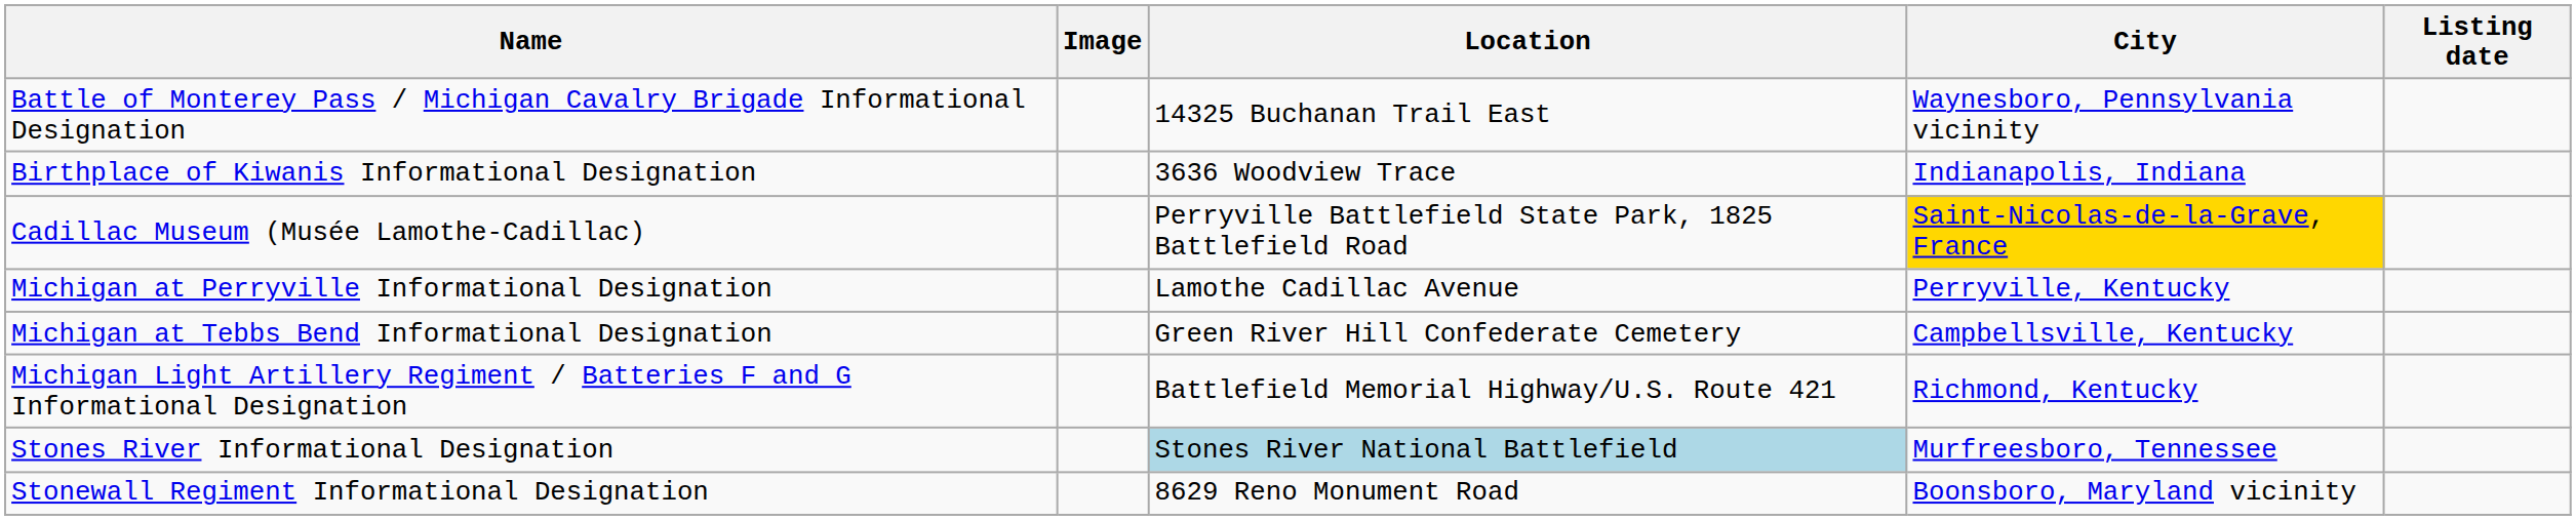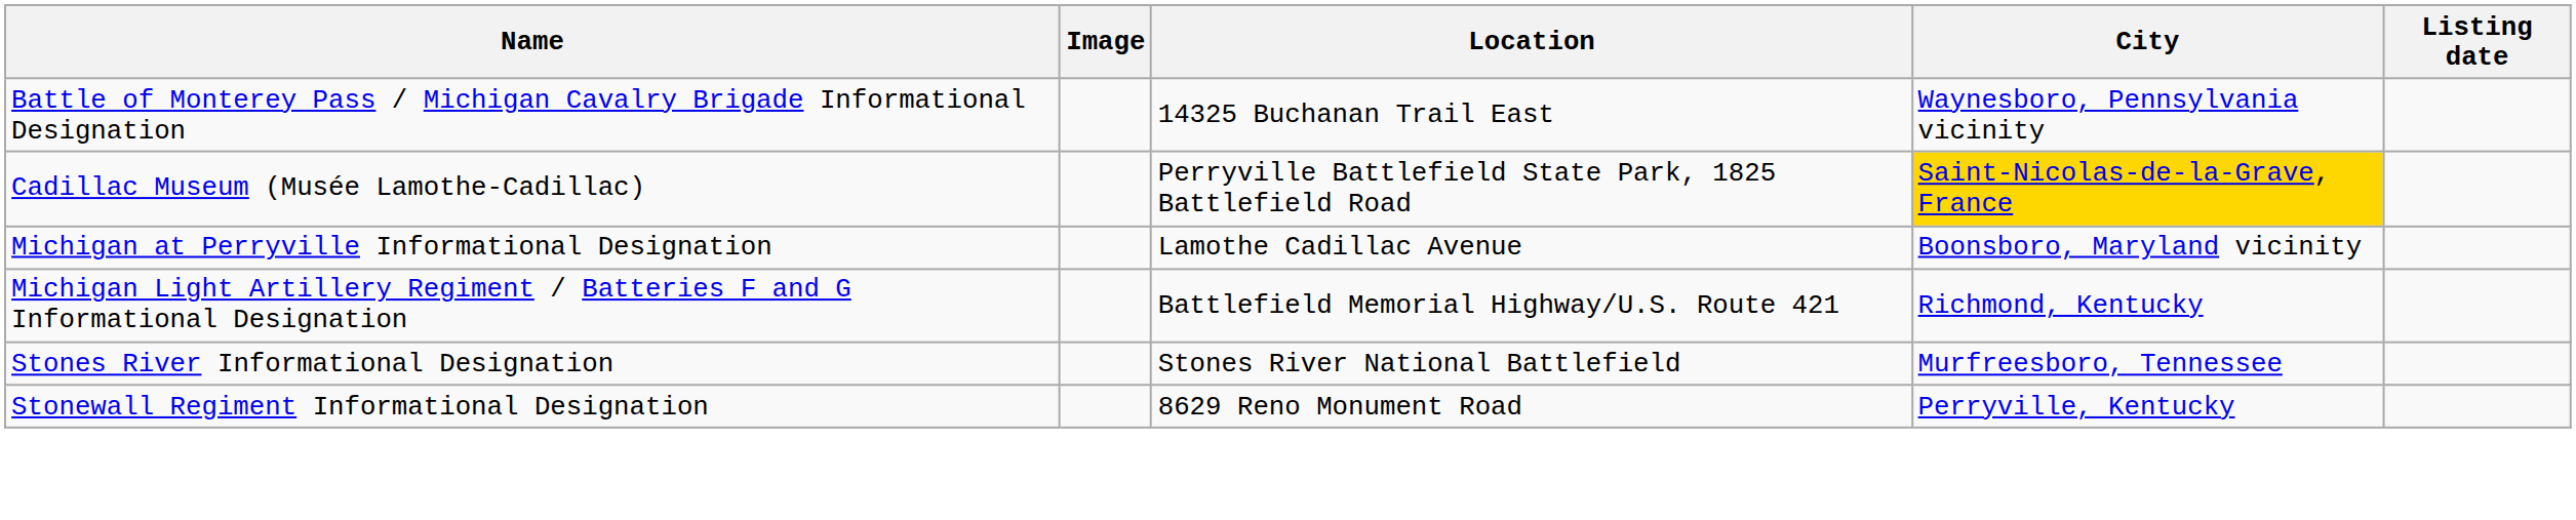- row: Birthplace of Kiwanis Informational Designation | 3636 Woodview Trace | Indianapolis, Indiana
Michigan at Perryville Informational Designation | City: Perryville, Kentucky -> Boonsboro, Maryland vicinity
- row: Michigan at Tebbs Bend Informational Designation | Green River Hill Confederate Cemetery | Campbellsville, Kentucky
Stones River Informational Designation | Location: lightblue background -> no background
Stonewall Regiment Informational Designation | City: Boonsboro, Maryland vicinity -> Perryville, Kentucky
